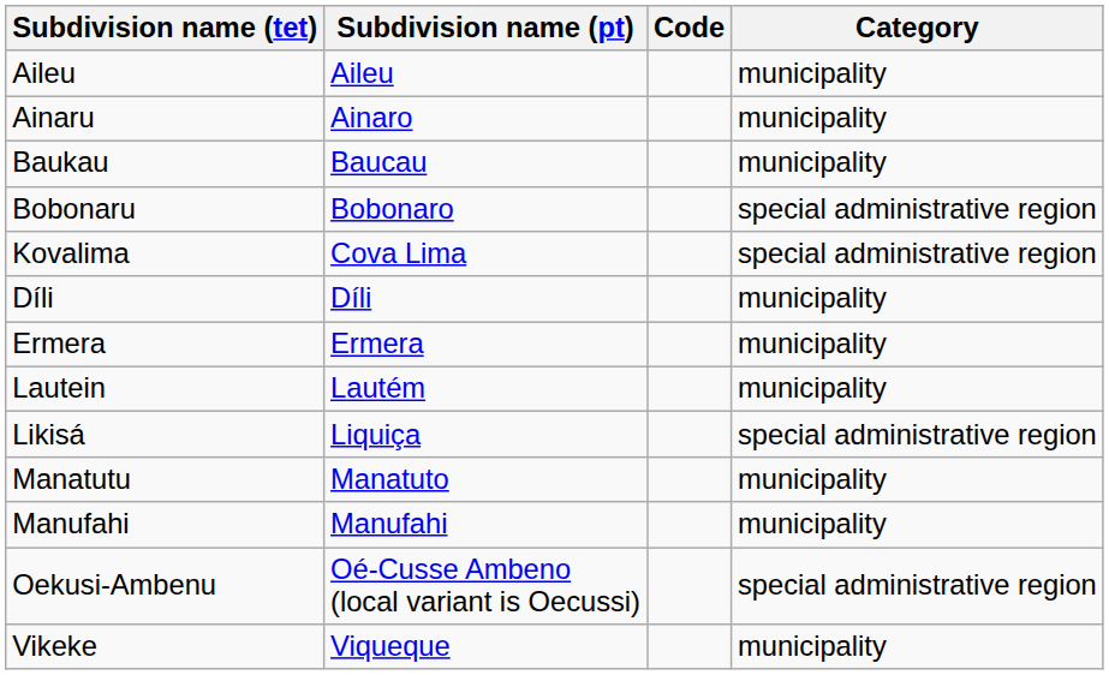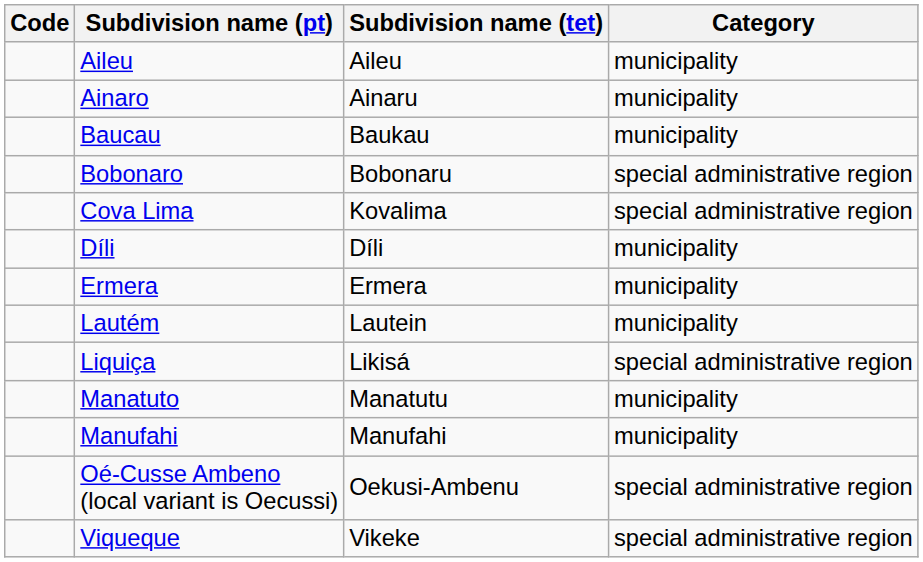columns swapped: Code <-> Subdivision name (tet)
Viqueque | Category: municipality -> special administrative region
